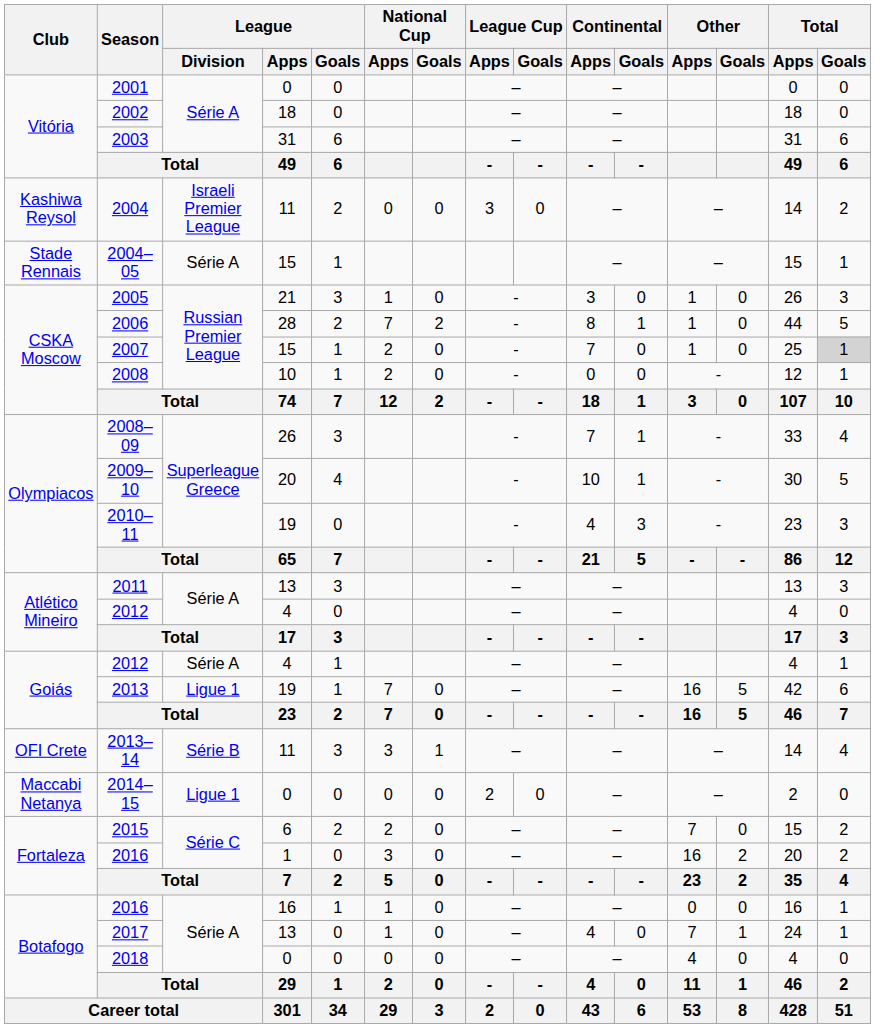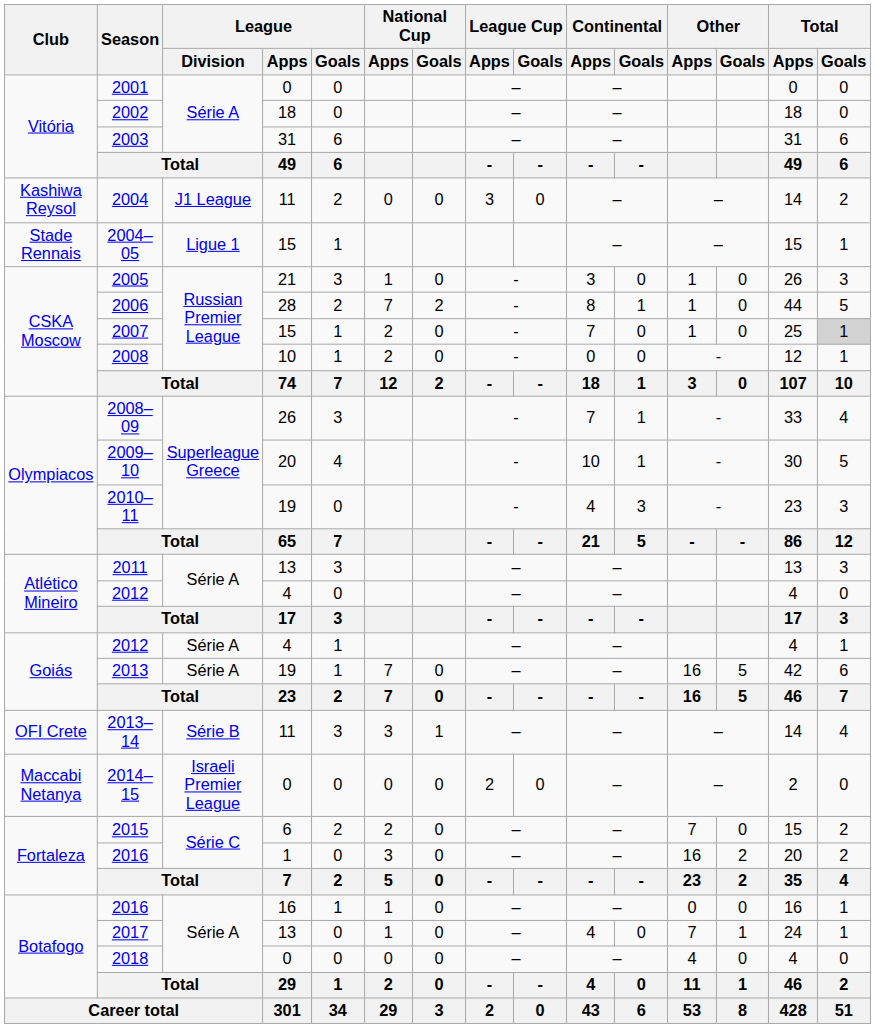2004 | League / Division: Israeli Premier League -> J1 League
2004–05 | League / Division: Série A -> Ligue 1
2013 | League / Division: Ligue 1 -> Série A
2014–15 | League / Division: Ligue 1 -> Israeli Premier League
